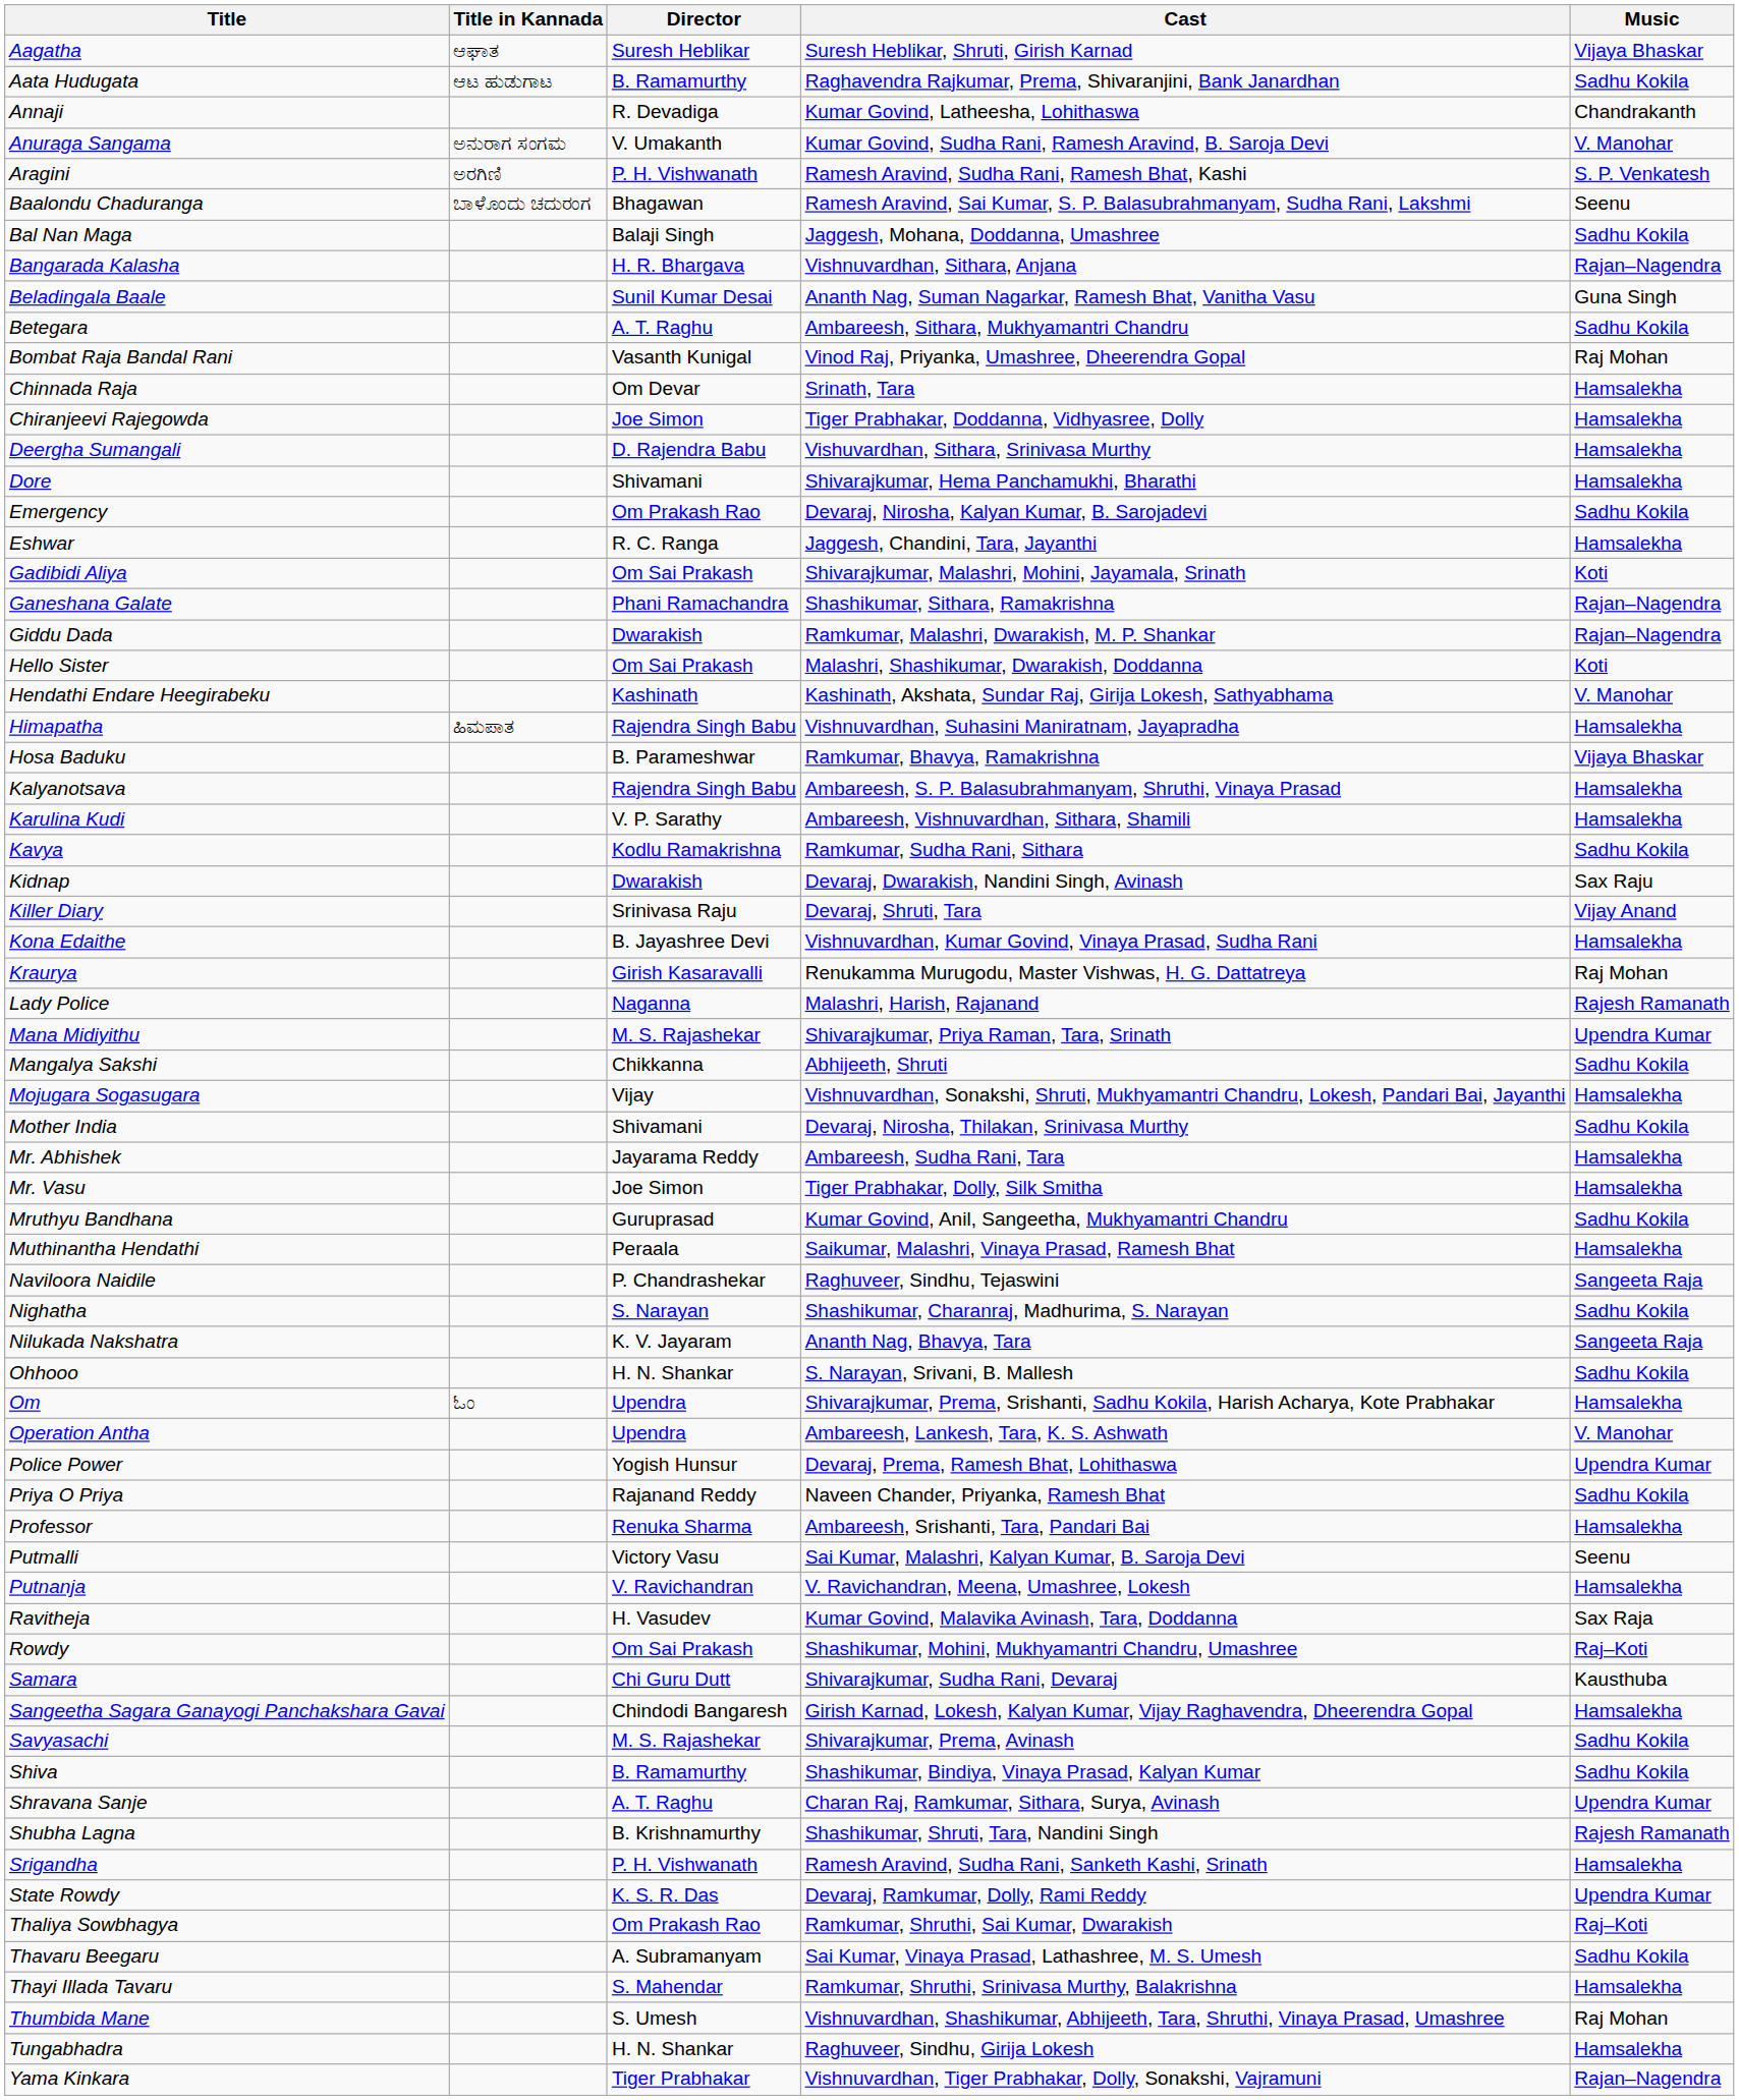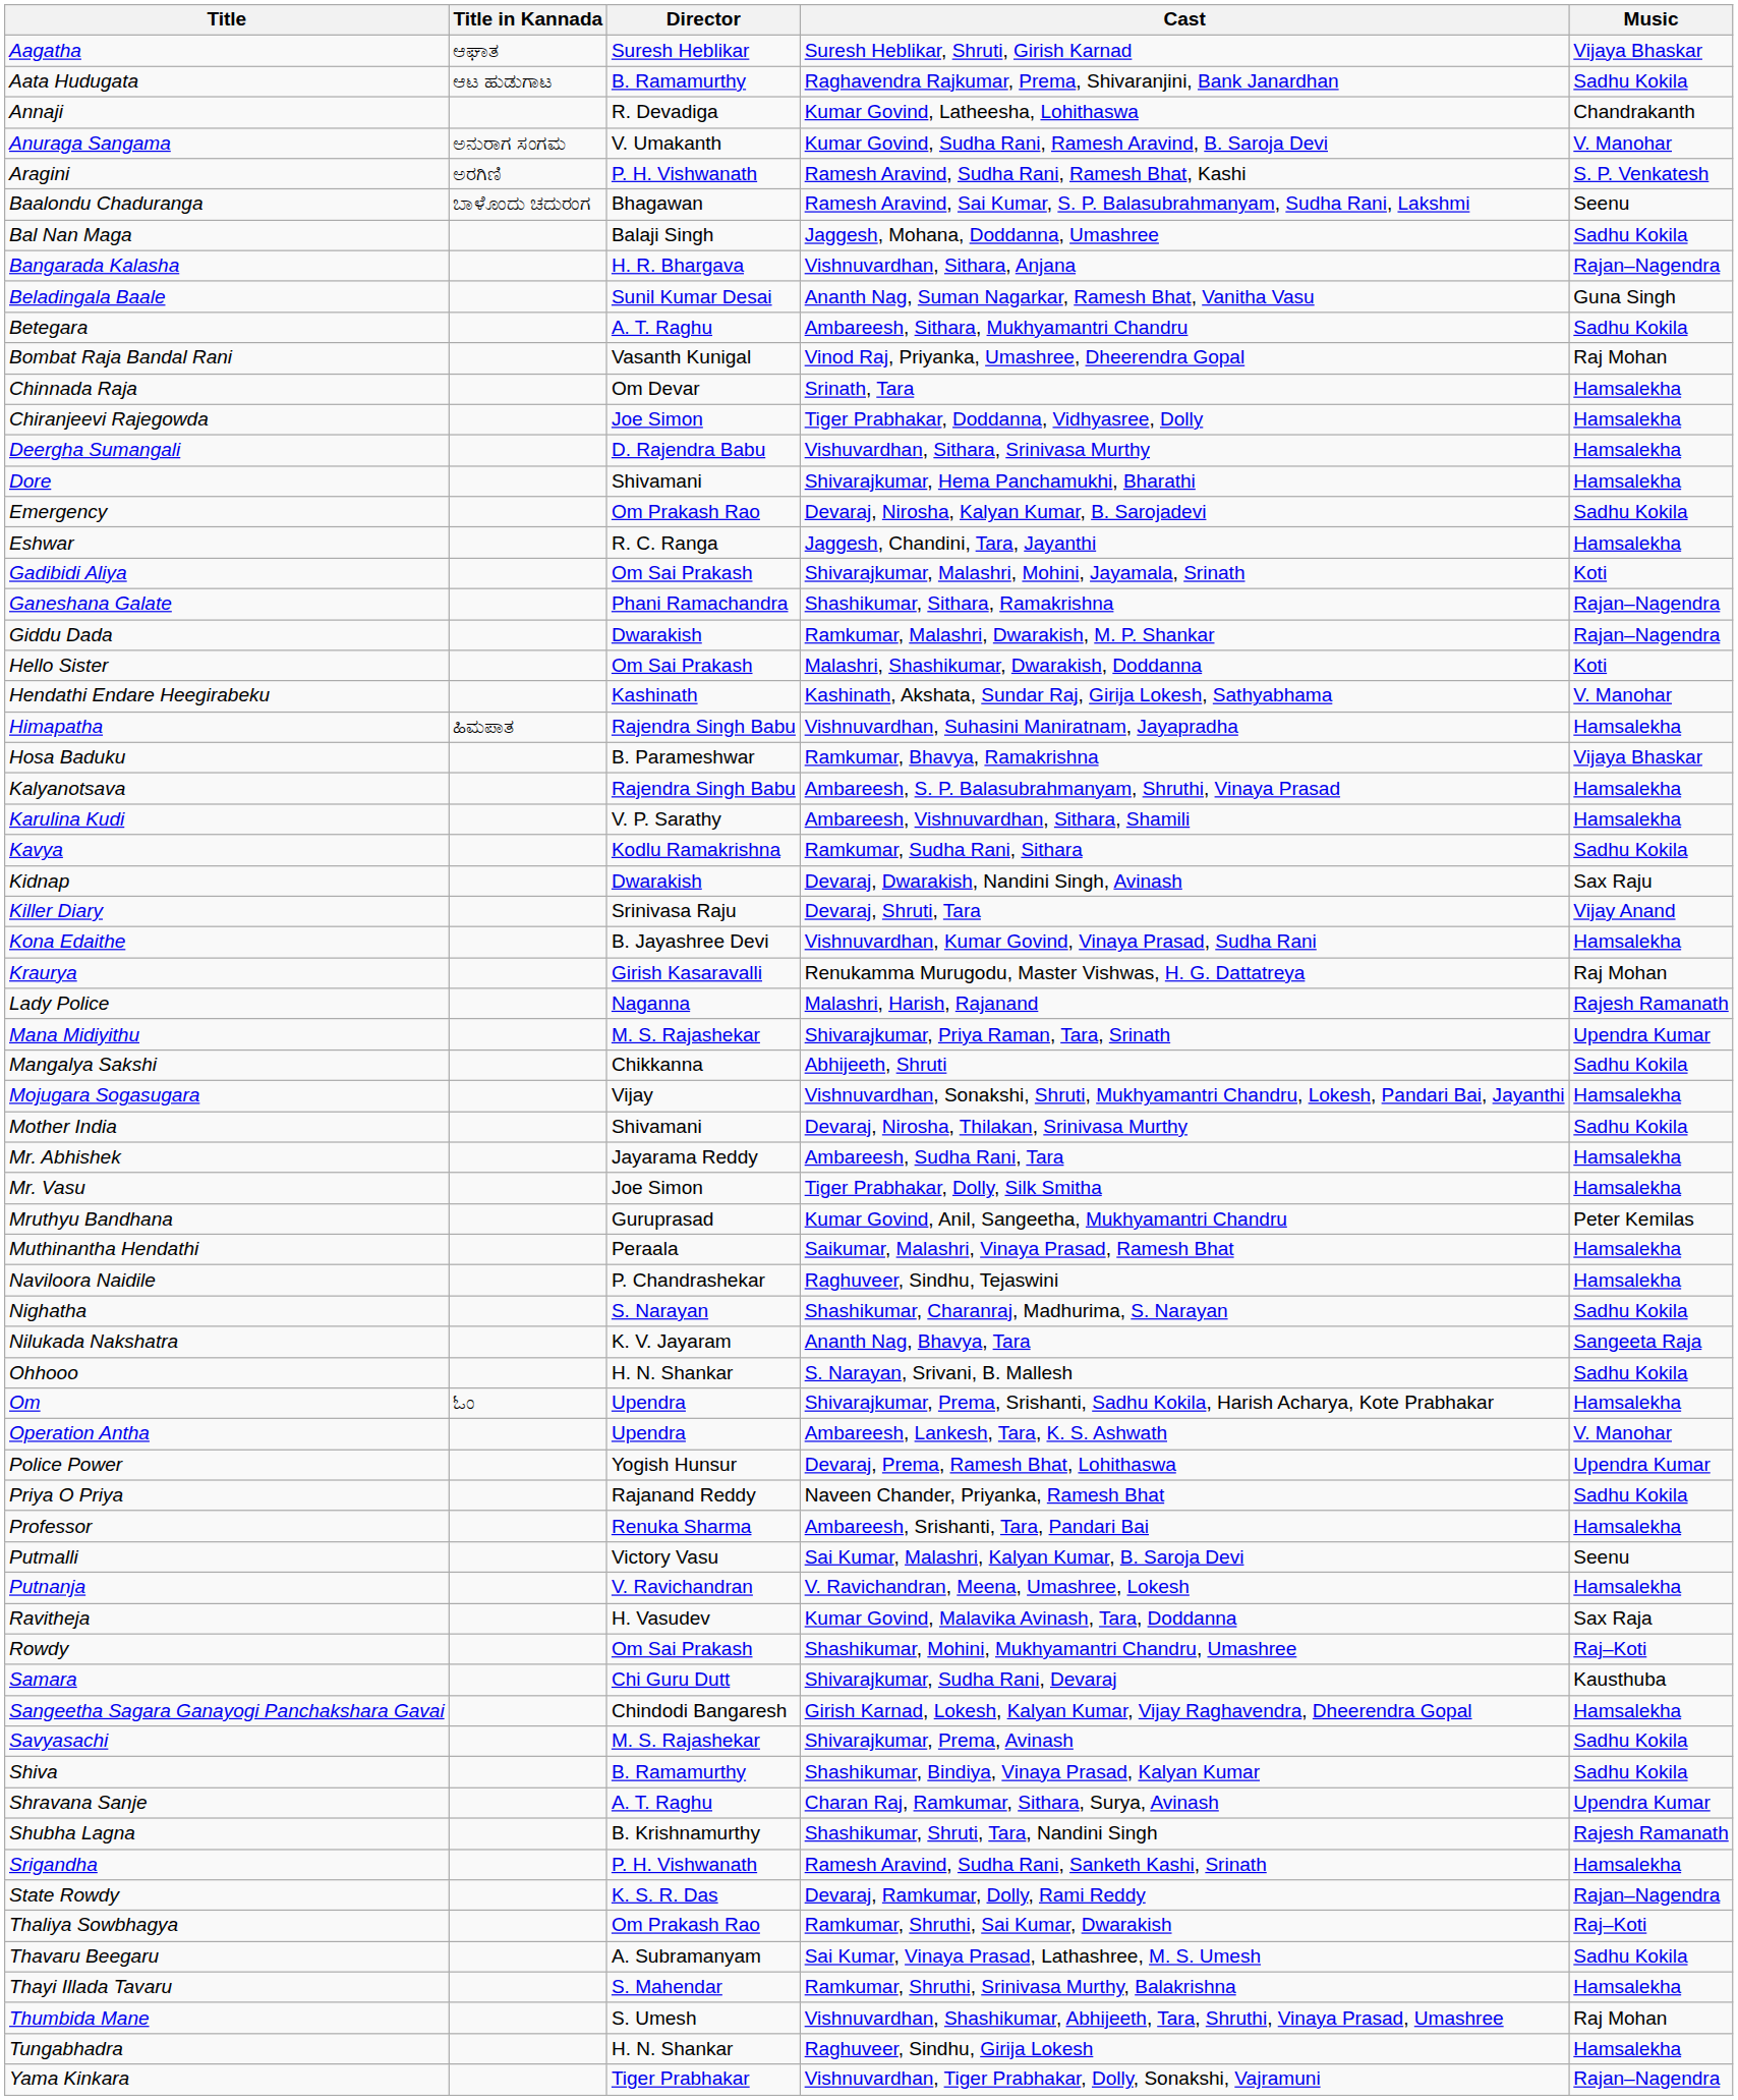Mruthyu Bandhana | Music: Sadhu Kokila -> Peter Kemilas
Naviloora Naidile | Music: Sangeeta Raja -> Hamsalekha
State Rowdy | Music: Upendra Kumar -> Rajan–Nagendra
